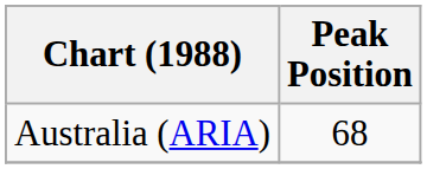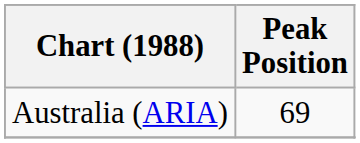Australia (ARIA) | Peak Position: 68 -> 69
